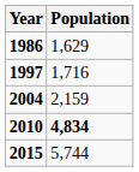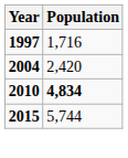- row: 1986 | 1,629
2004 | Population: 2,159 -> 2,420
